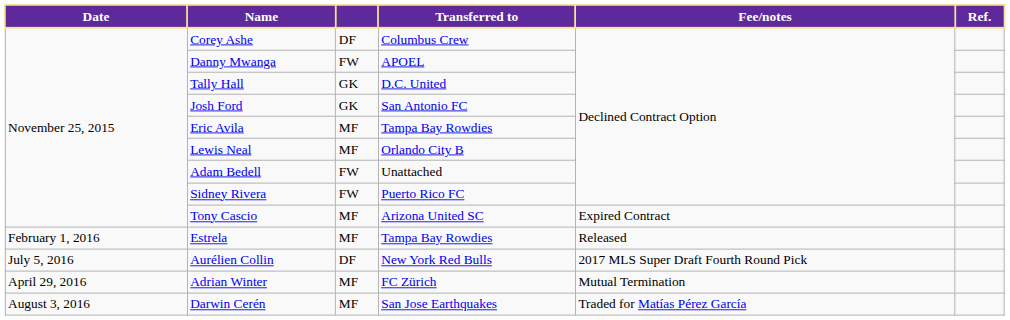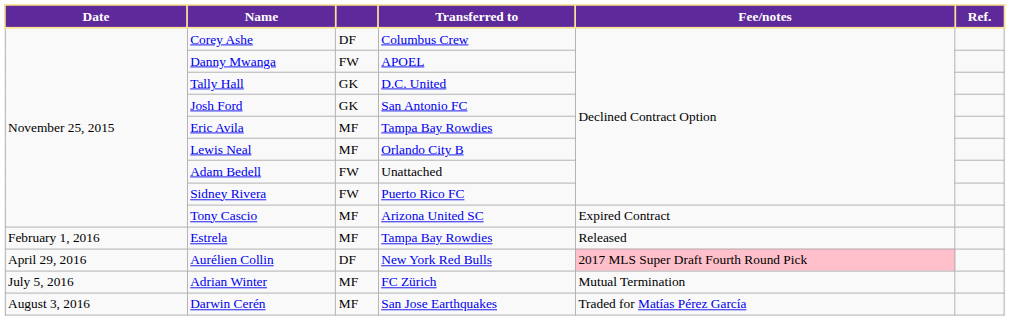Aurélien Collin | Date: July 5, 2016 -> April 29, 2016
Aurélien Collin | Fee/notes: no background -> pink background
Adrian Winter | Date: April 29, 2016 -> July 5, 2016
